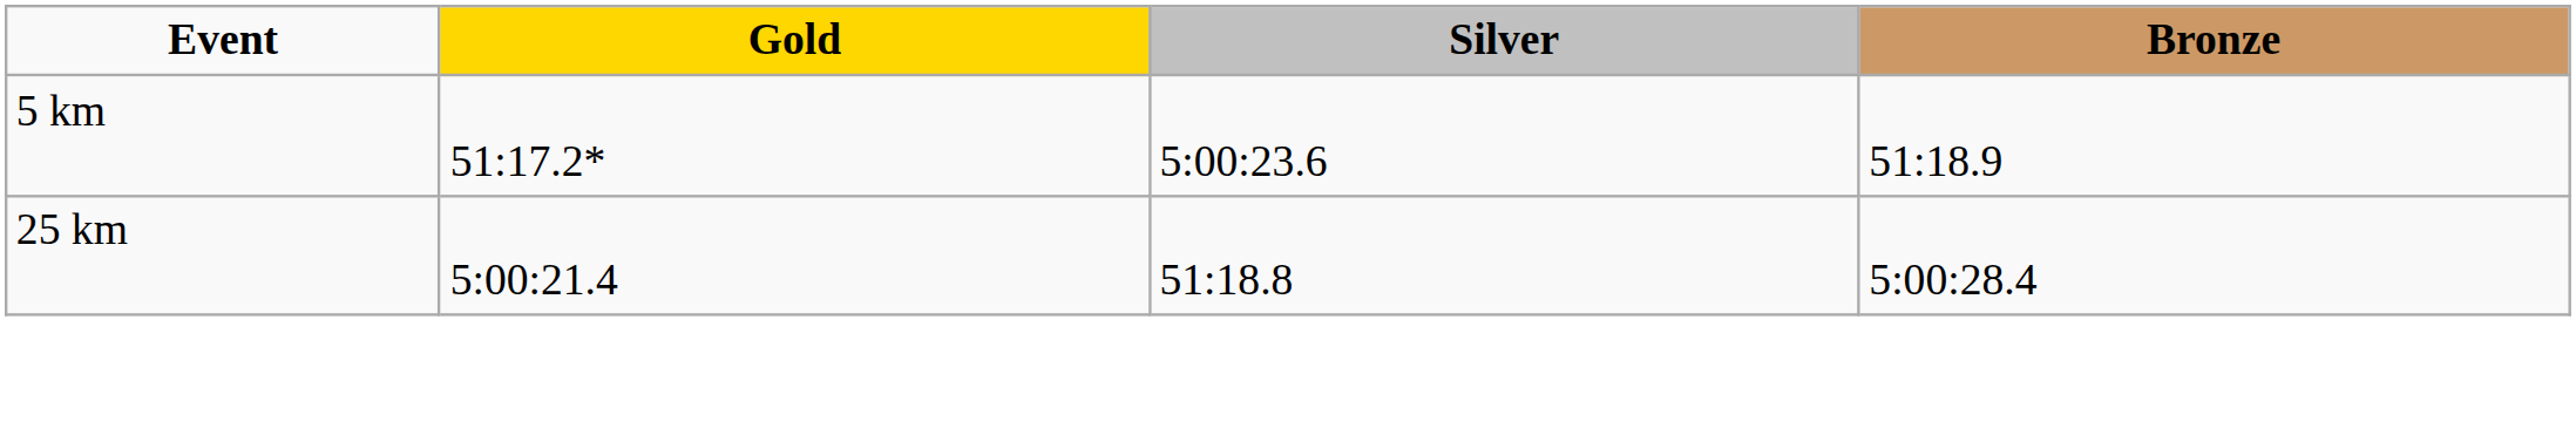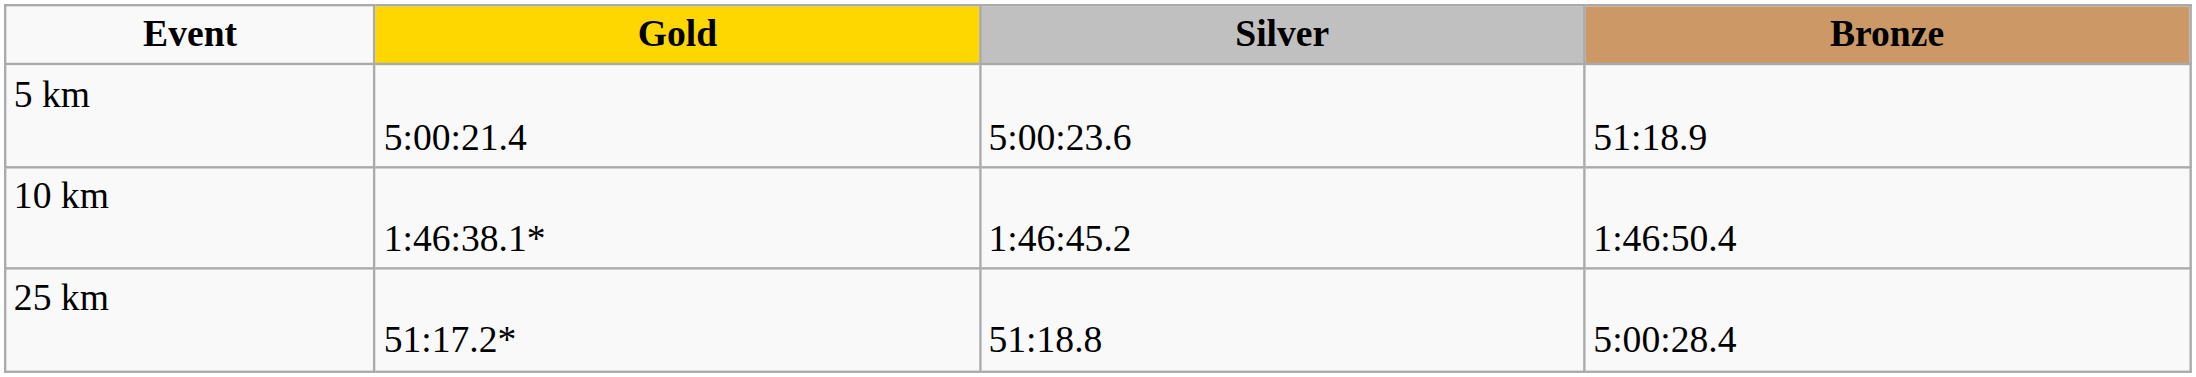5 km | Gold: 51:17.2* -> 5:00:21.4
+ row: 10 km | 1:46:38.1* | 1:46:45.2 | 1:46:50.4
25 km | Gold: 5:00:21.4 -> 51:17.2*
